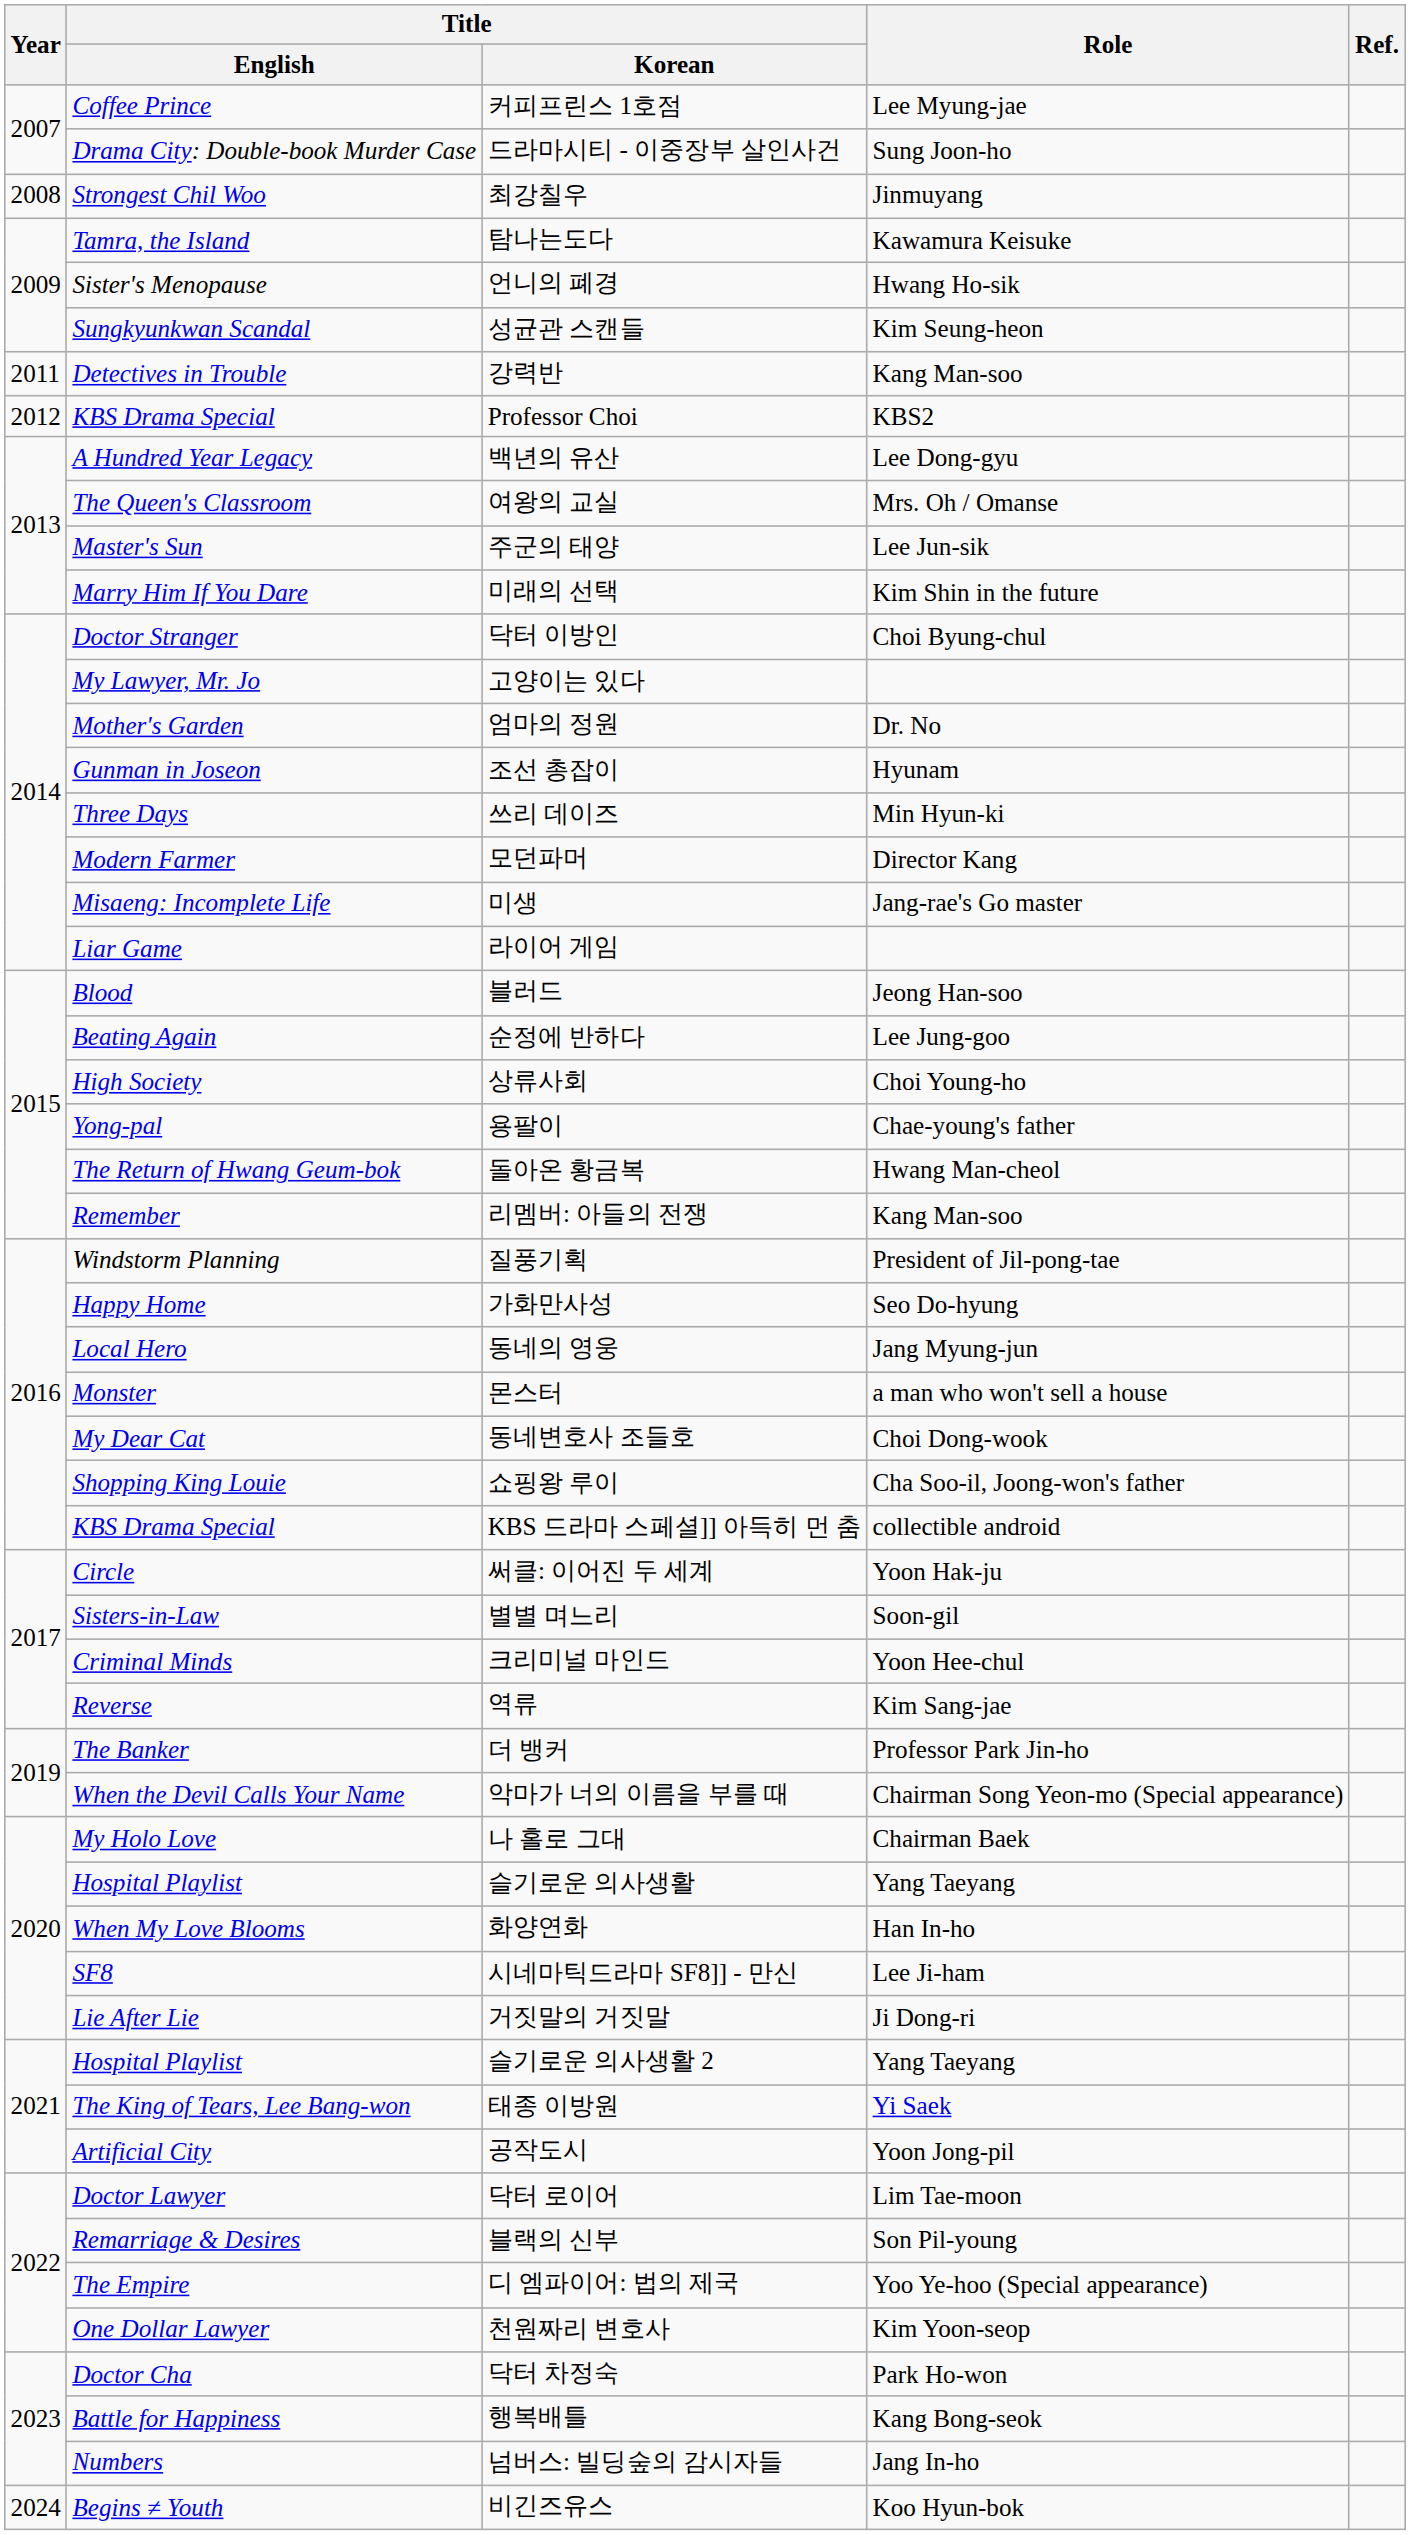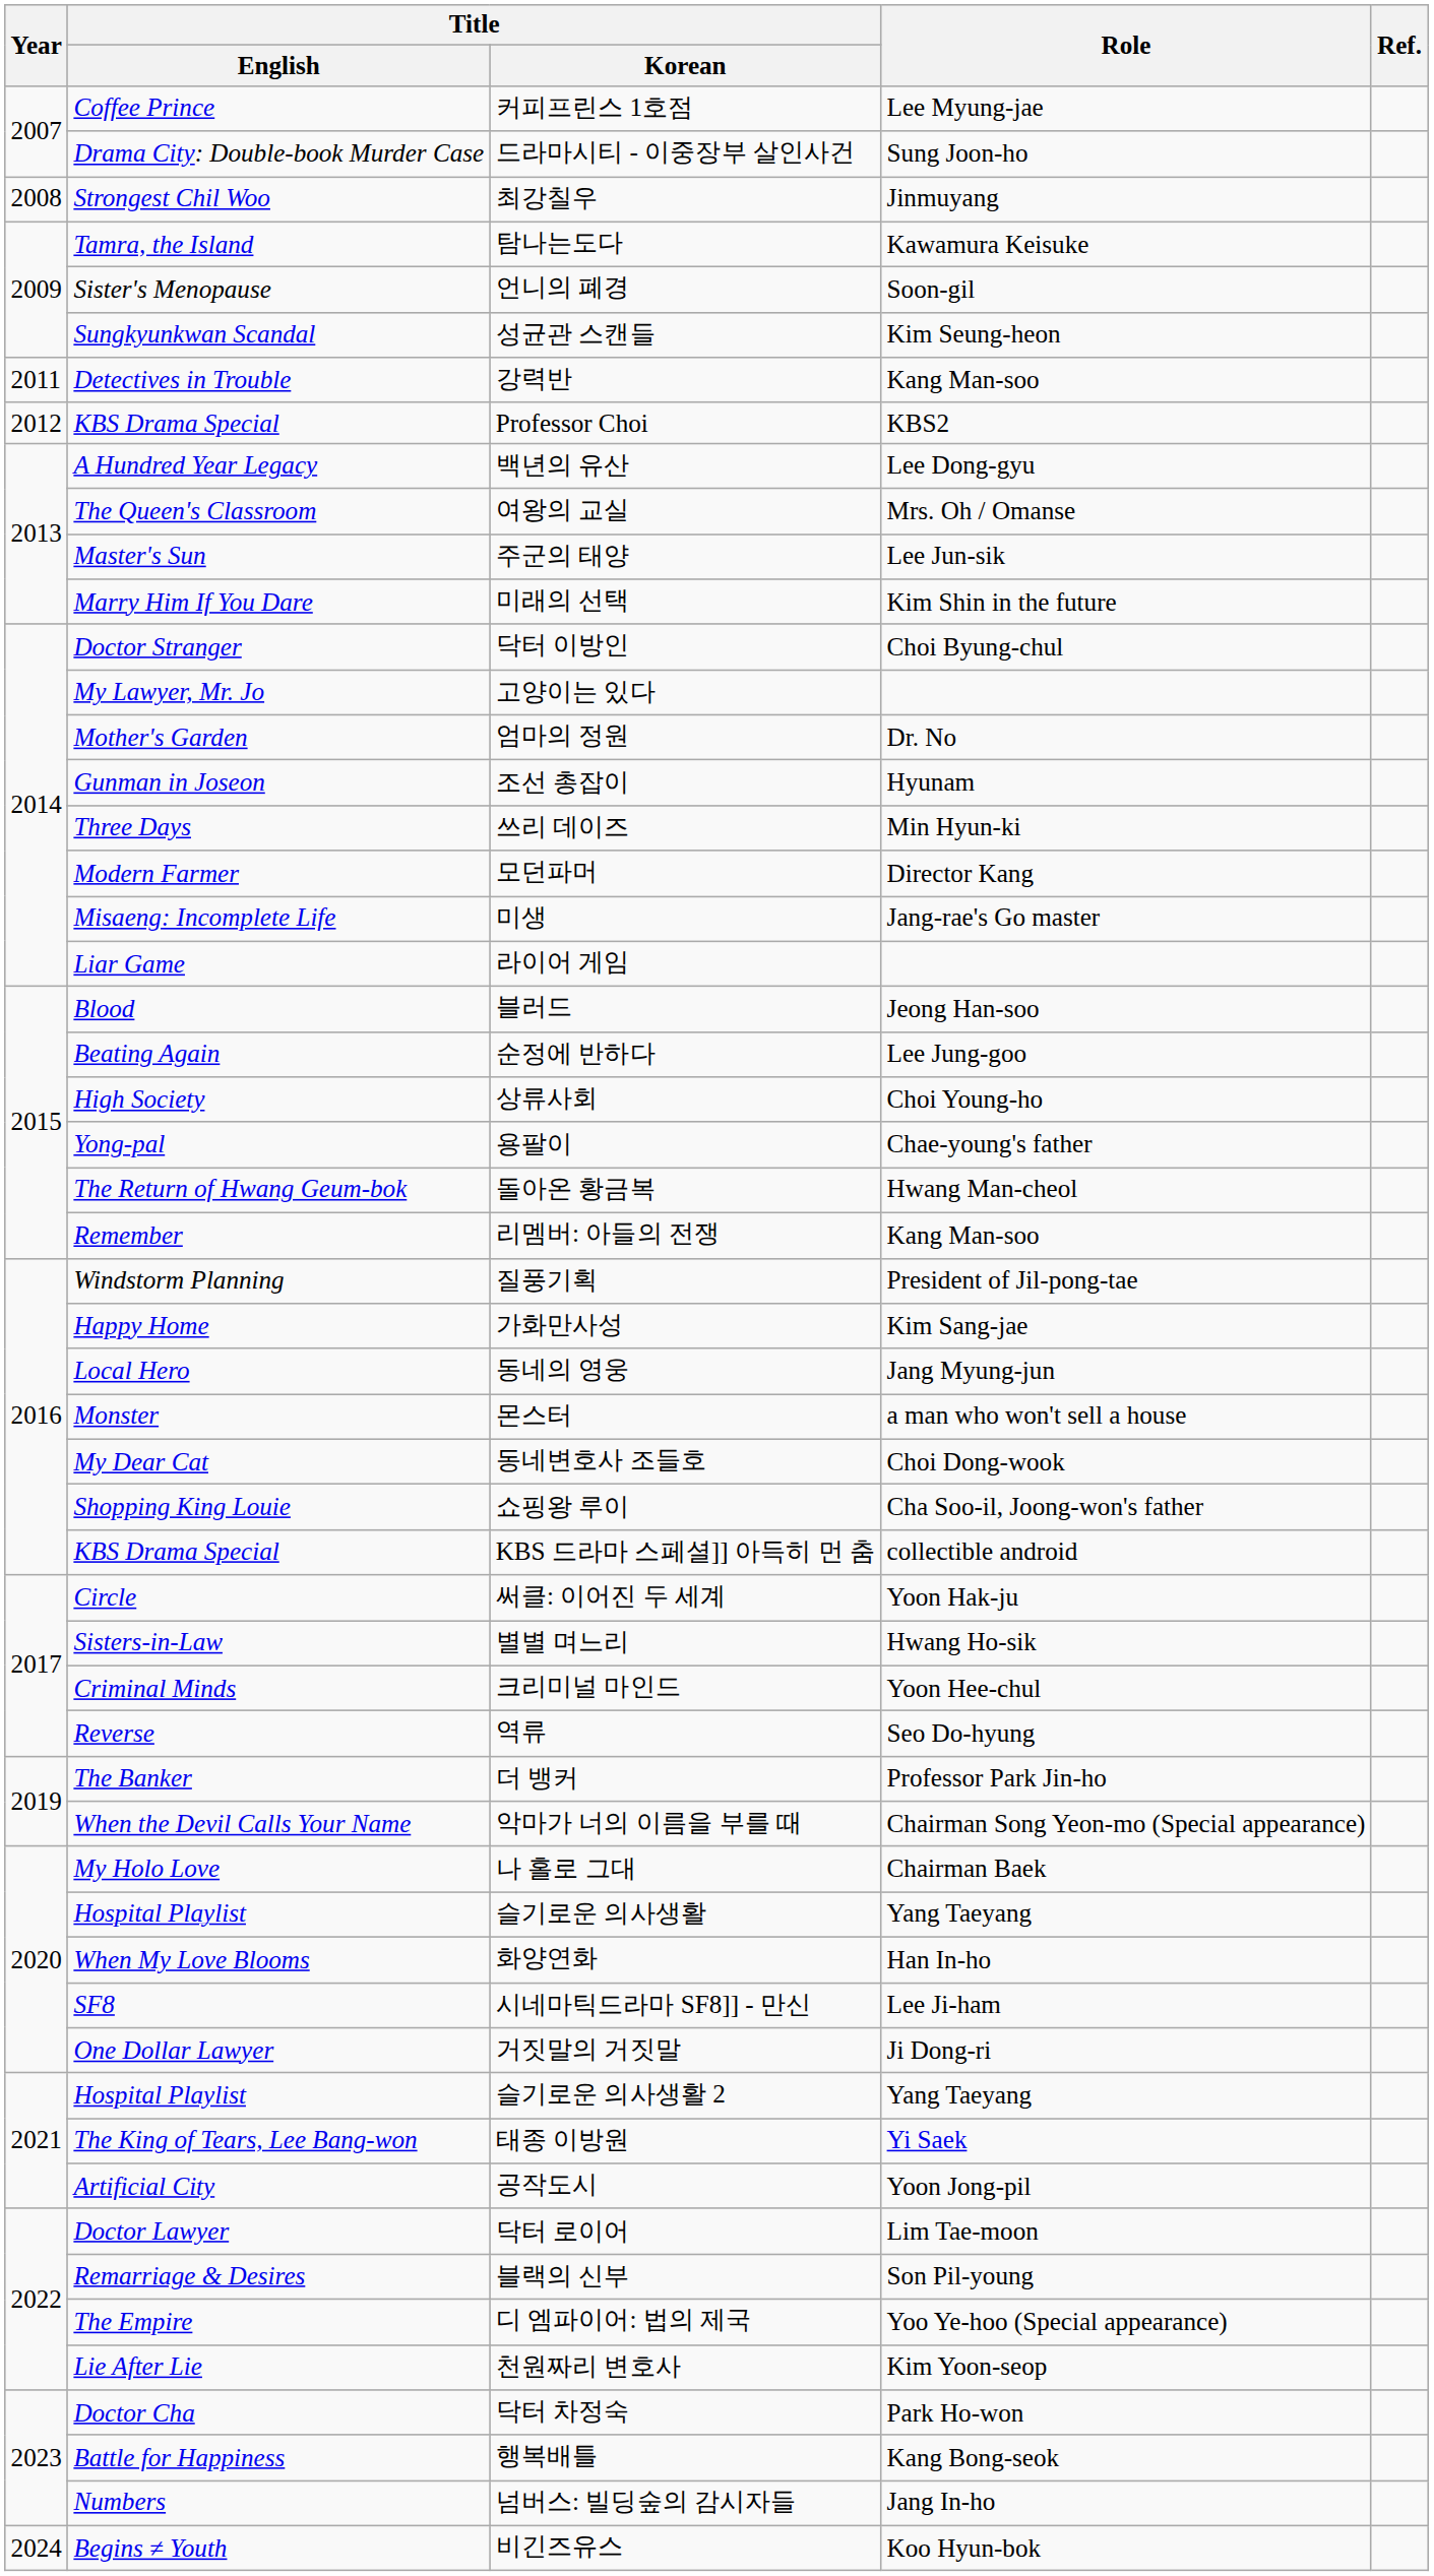언니의 폐경 | Role: Hwang Ho-sik -> Soon-gil
가화만사성 | Role: Seo Do-hyung -> Kim Sang-jae
별별 며느리 | Role: Soon-gil -> Hwang Ho-sik
역류 | Role: Kim Sang-jae -> Seo Do-hyung
거짓말의 거짓말 | Title / English: Lie After Lie -> One Dollar Lawyer
천원짜리 변호사 | Title / English: One Dollar Lawyer -> Lie After Lie
